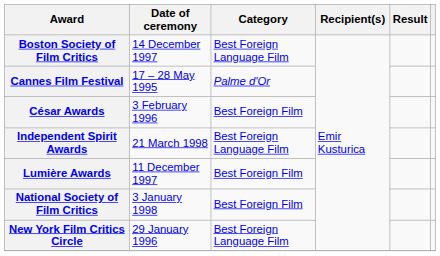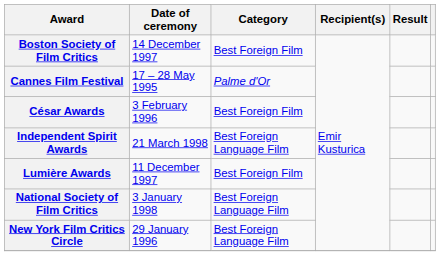Boston Society of Film Critics | Category: Best Foreign Language Film -> Best Foreign Film
National Society of Film Critics | Category: Best Foreign Film -> Best Foreign Language Film
